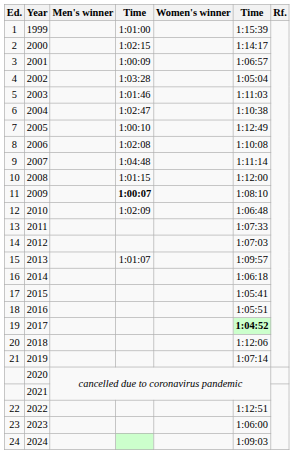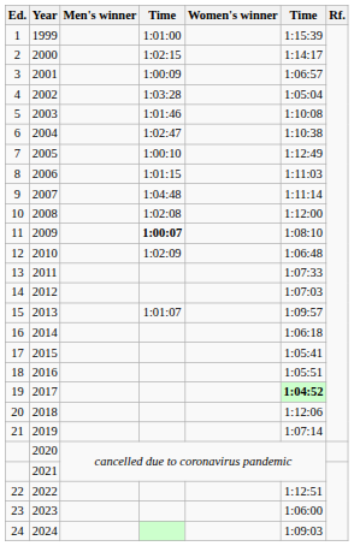2003 | column 6: 1:11:03 -> 1:10:08
2006 | column 4: 1:02:08 -> 1:01:15
2006 | column 6: 1:10:08 -> 1:11:03
2008 | column 4: 1:01:15 -> 1:02:08
